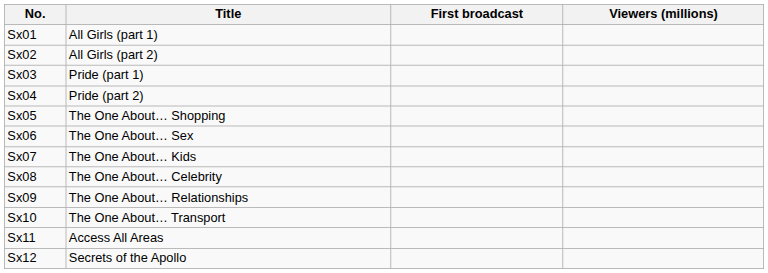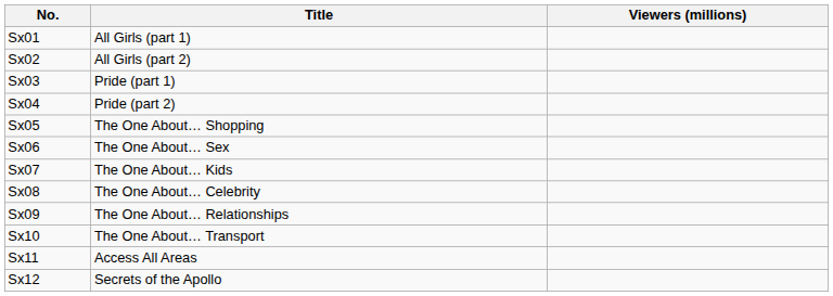- column: First broadcast
